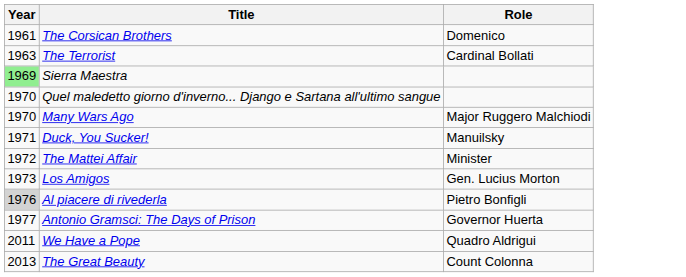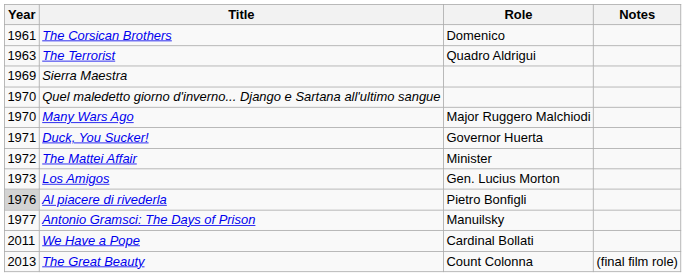+ column: Notes | (final film role)
The Terrorist | Role: Cardinal Bollati -> Quadro Aldrigui
Sierra Maestra | Year: lightgreen background -> no background
Duck, You Sucker! | Role: Manuilsky -> Governor Huerta
Antonio Gramsci: The Days of Prison | Role: Governor Huerta -> Manuilsky
We Have a Pope | Role: Quadro Aldrigui -> Cardinal Bollati
